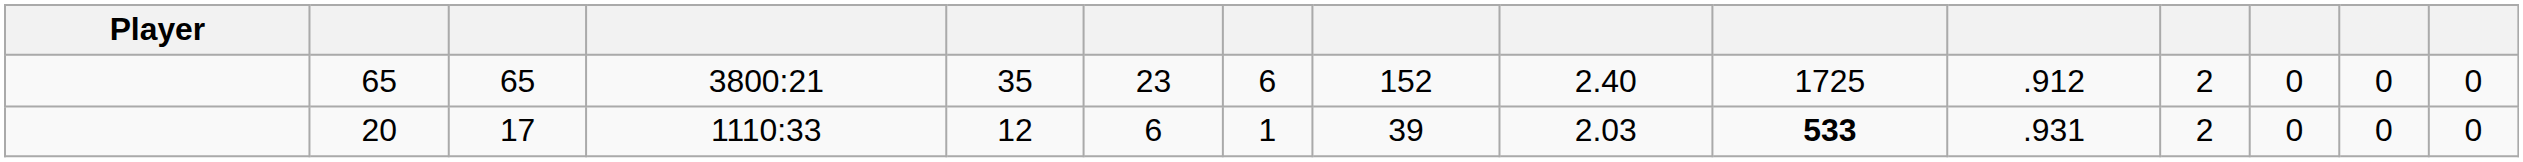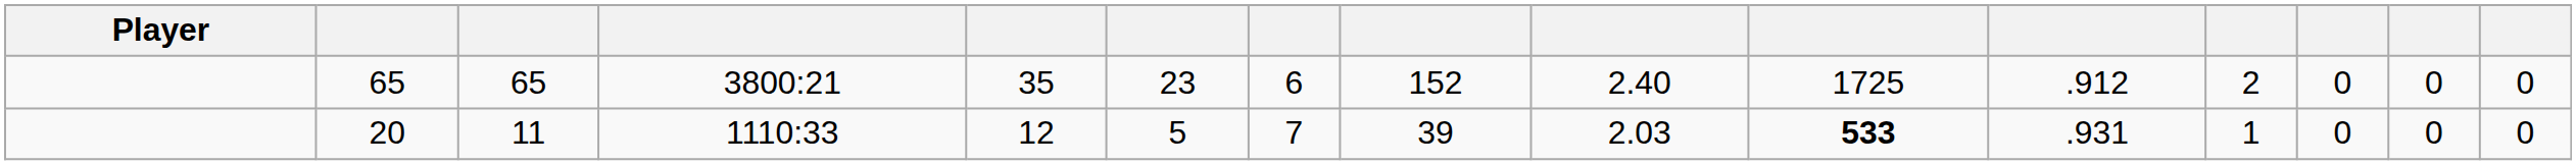20 | column 3: 17 -> 11
20 | column 6: 6 -> 5
20 | column 7: 1 -> 7
20 | column 12: 2 -> 1
